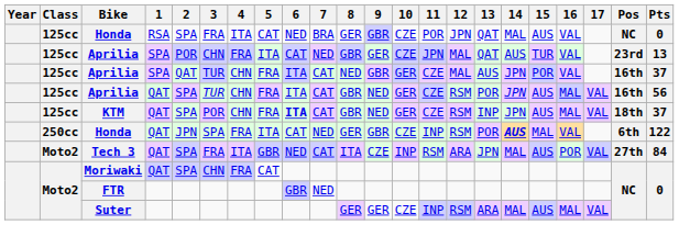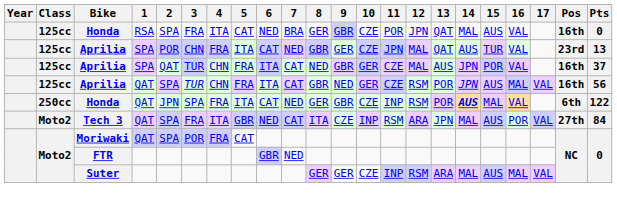Honda / RSA | Pos: NC -> 16th
- row: 125cc | KTM | QAT | SPA | POR | CHN | FRA | ITA | CAT | GBR | NED | GER | CZE | RSM | INP | JPN | AUS | MAL | VAL | 18th | 37
Moriwaki | 3: CHN -> POR
